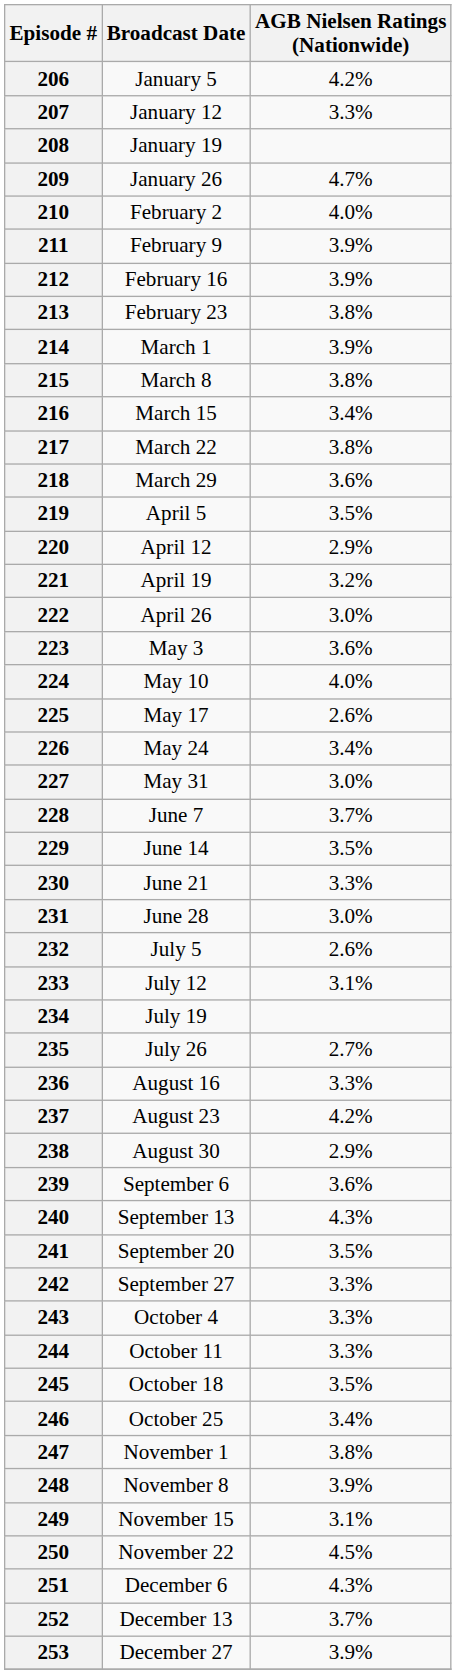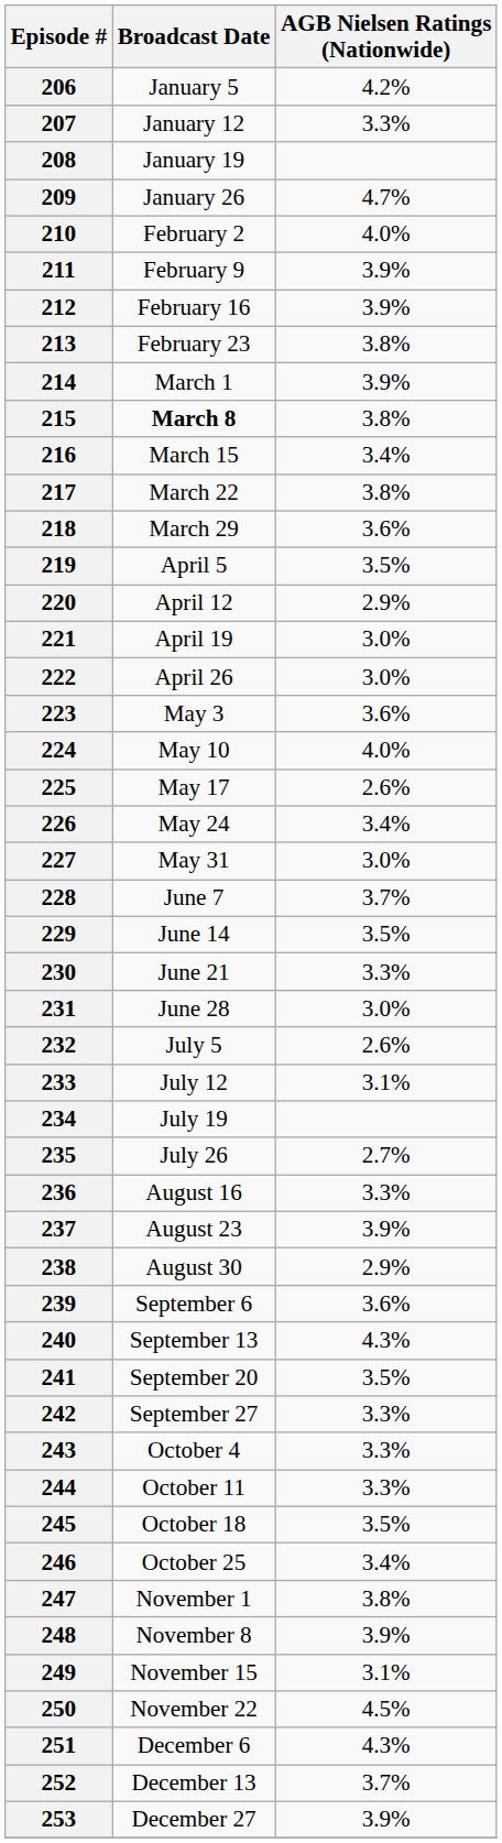215 | Broadcast Date: normal -> bold
221 | AGB Nielsen Ratings (Nationwide): 3.2% -> 3.0%
237 | AGB Nielsen Ratings (Nationwide): 4.2% -> 3.9%
